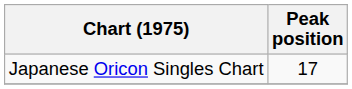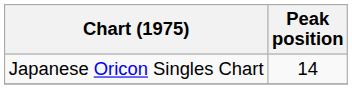Japanese Oricon Singles Chart | Peak position: 17 -> 14
